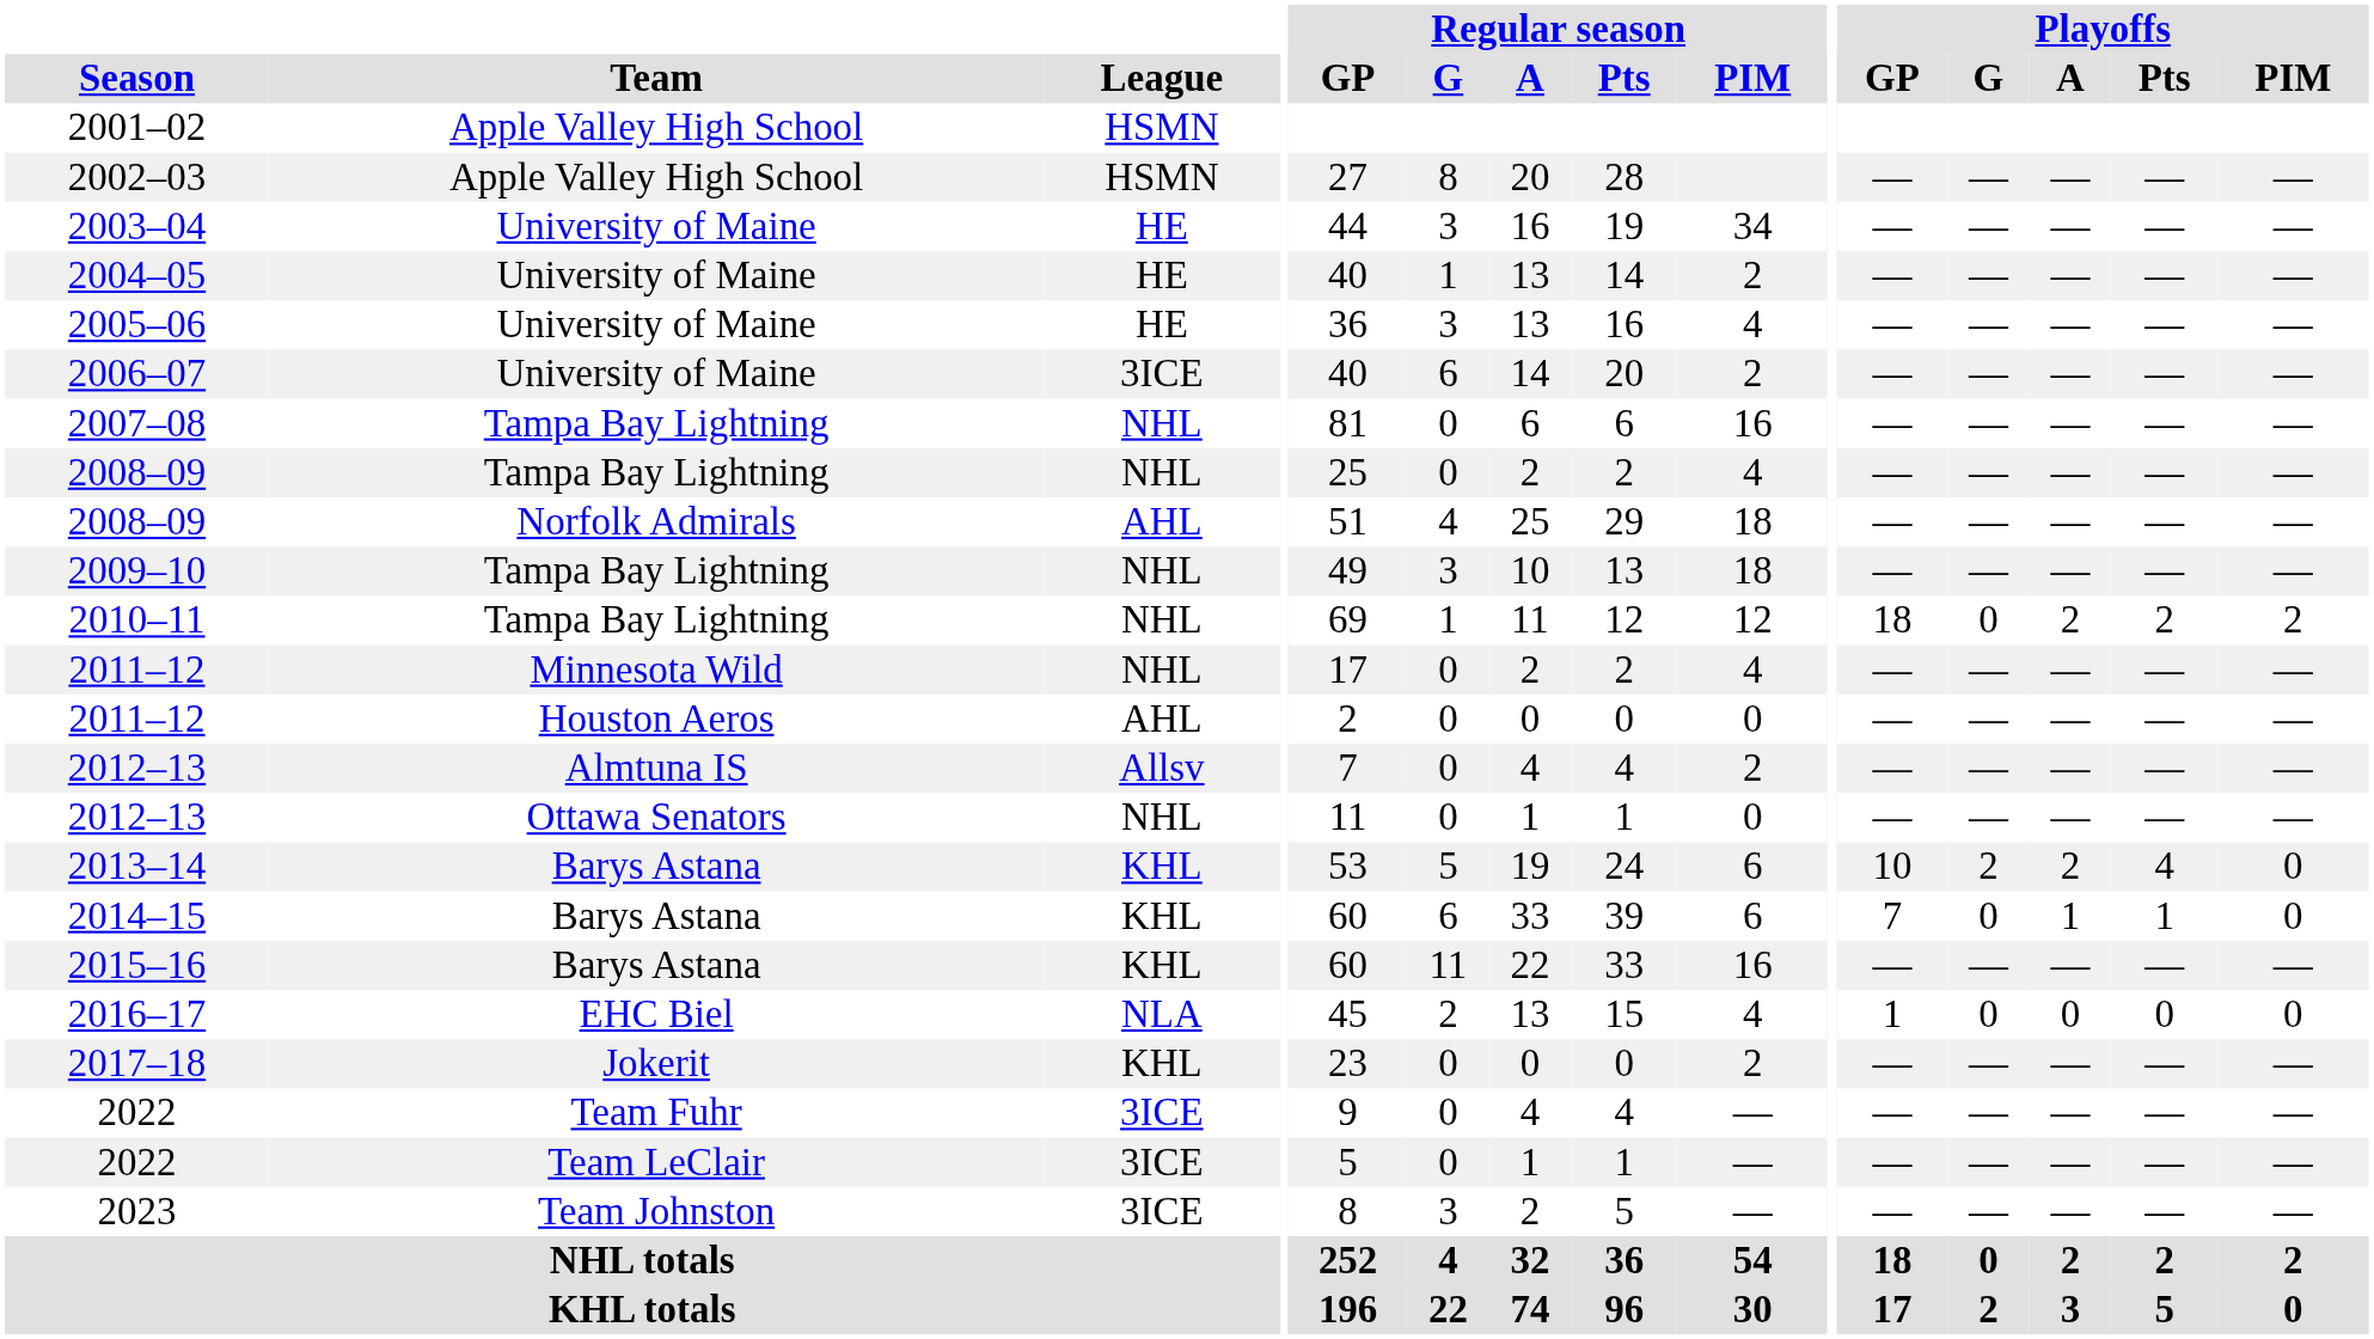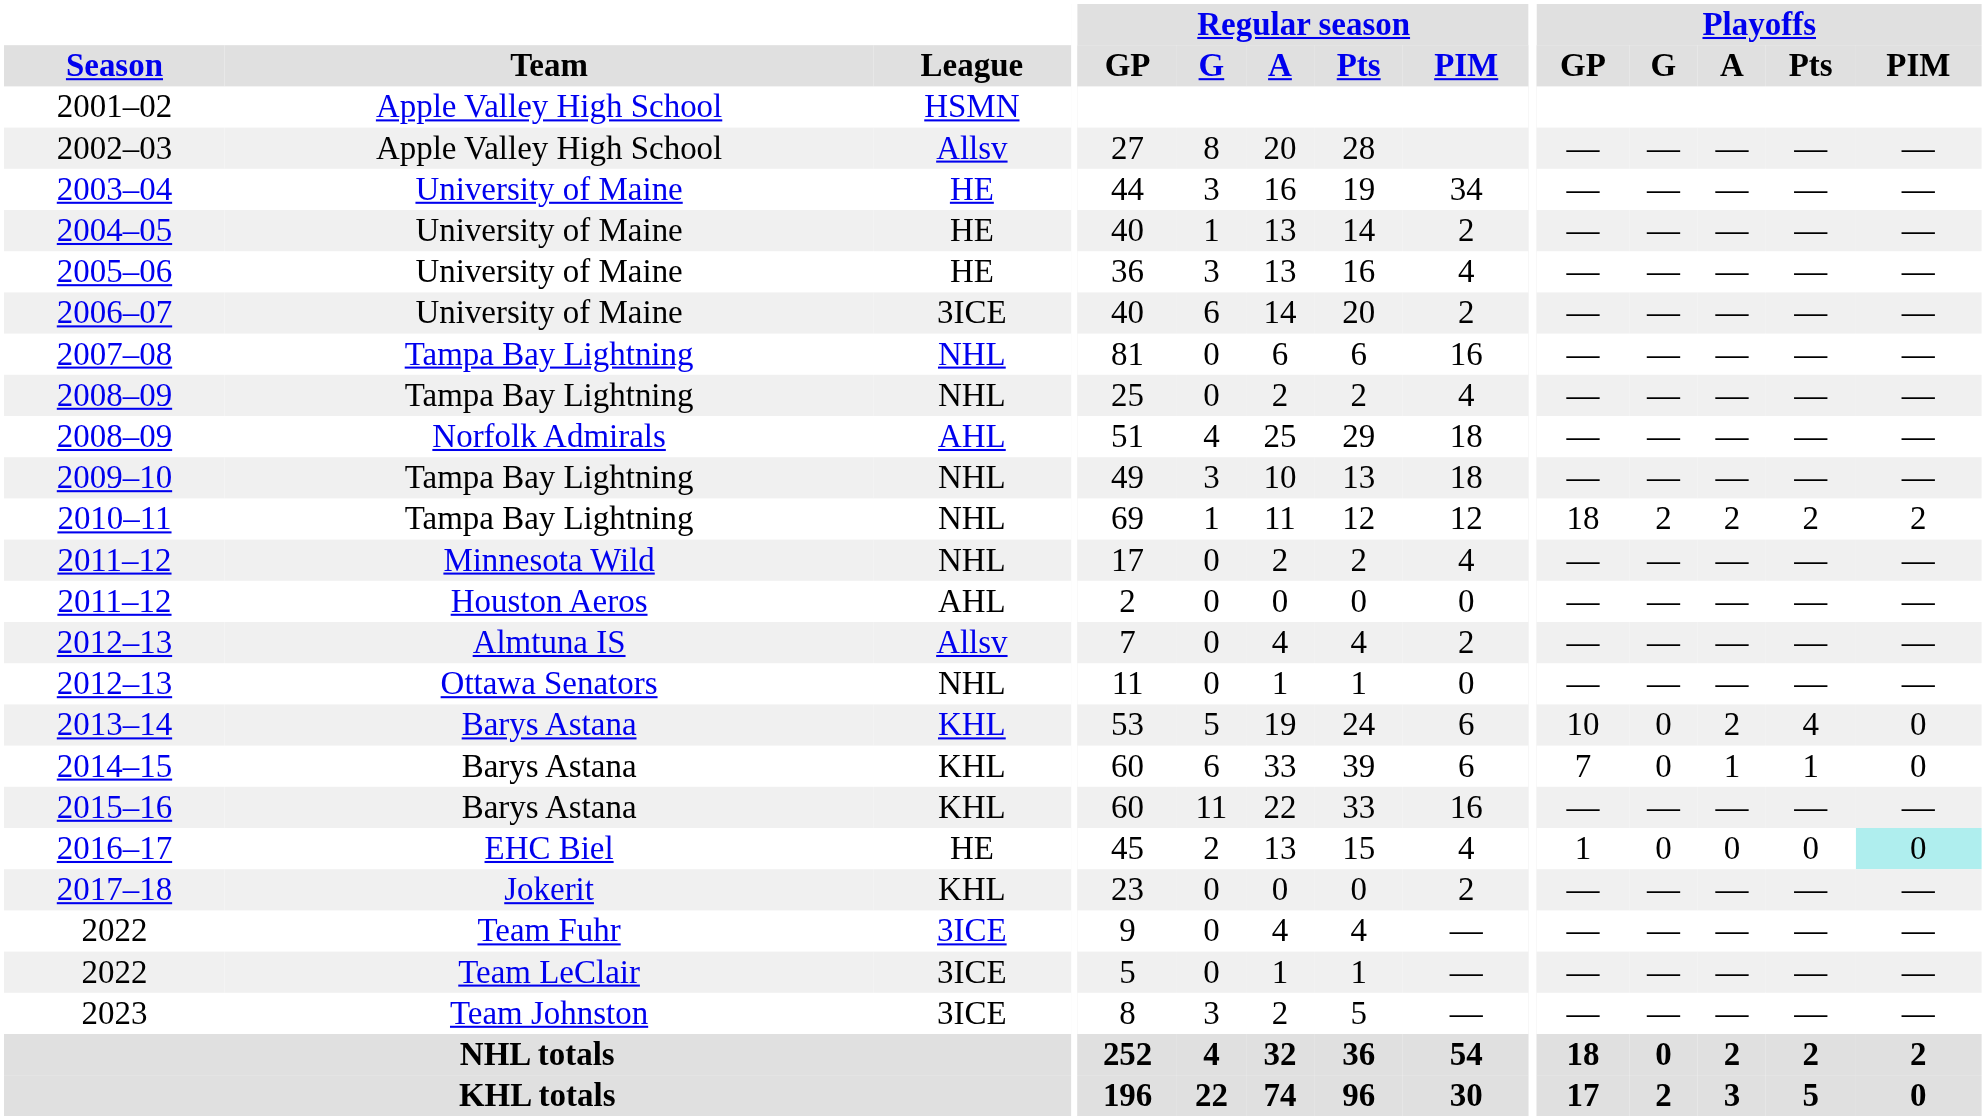2002–03 | League: HSMN -> Allsv
2010–11 | Playoffs / G: 0 -> 2
2013–14 | Playoffs / G: 2 -> 0
2016–17 | League: NLA -> HE
2016–17 | Playoffs / PIM: no background -> paleturquoise background
